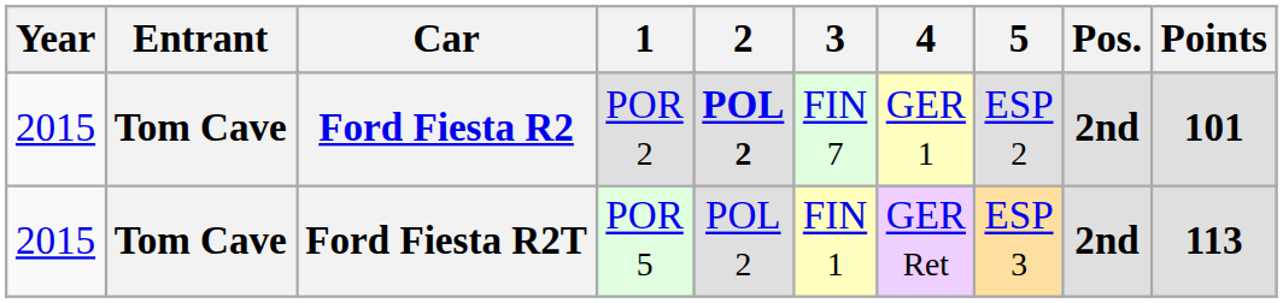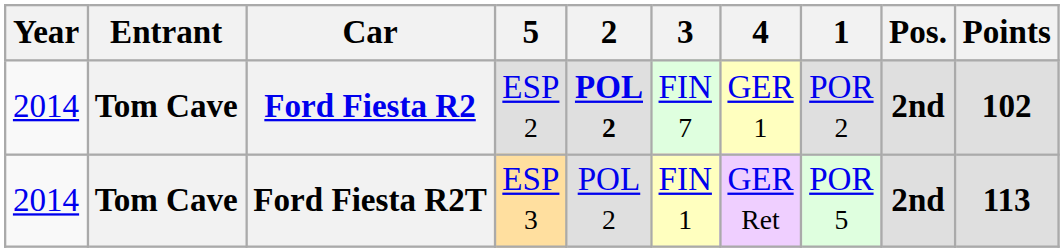columns swapped: 1 <-> 5
Ford Fiesta R2 | Year: 2015 -> 2014
Ford Fiesta R2 | Points: 101 -> 102
Ford Fiesta R2T | Year: 2015 -> 2014
